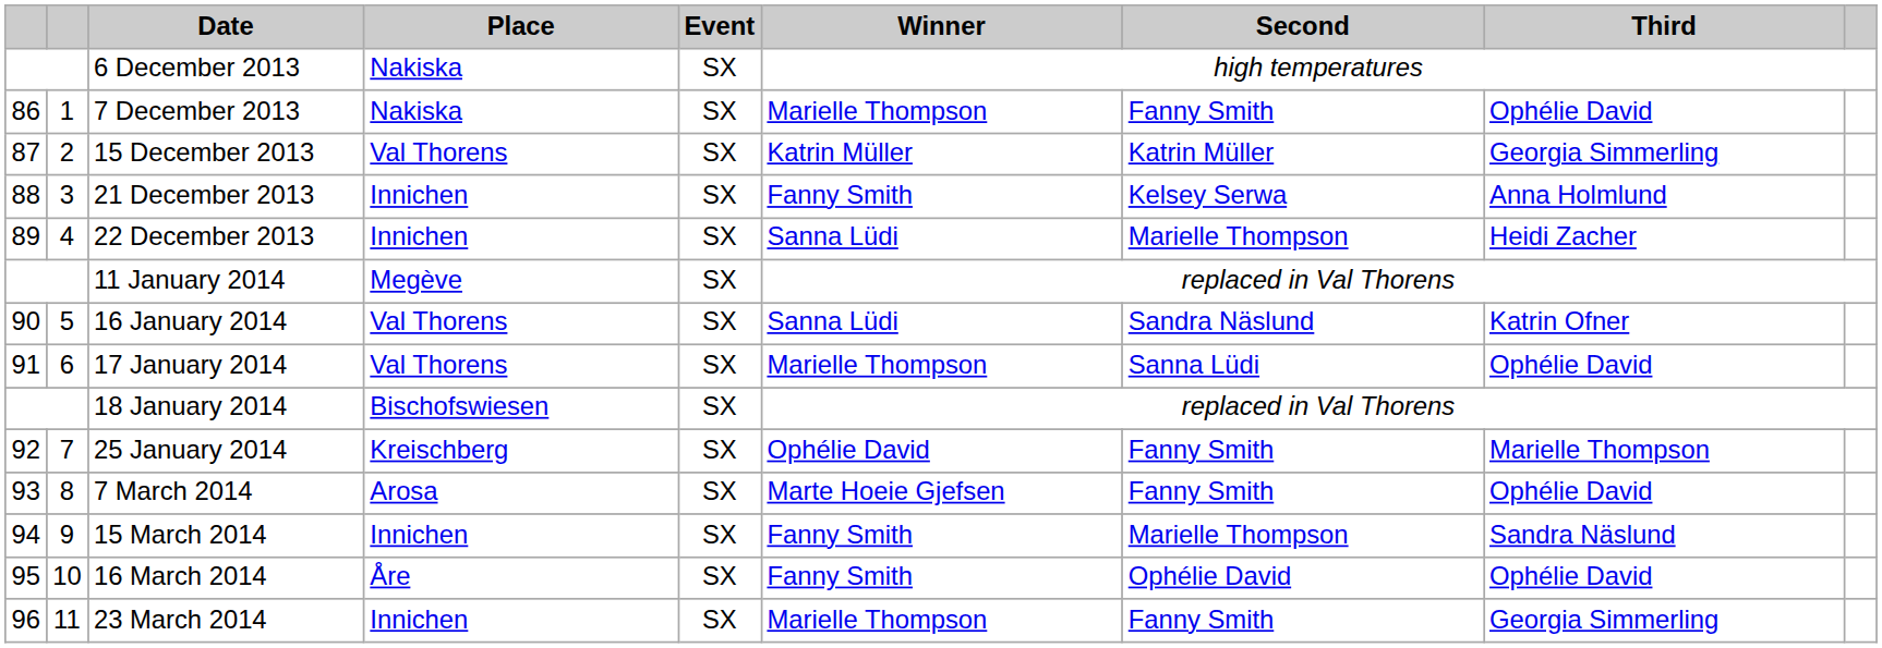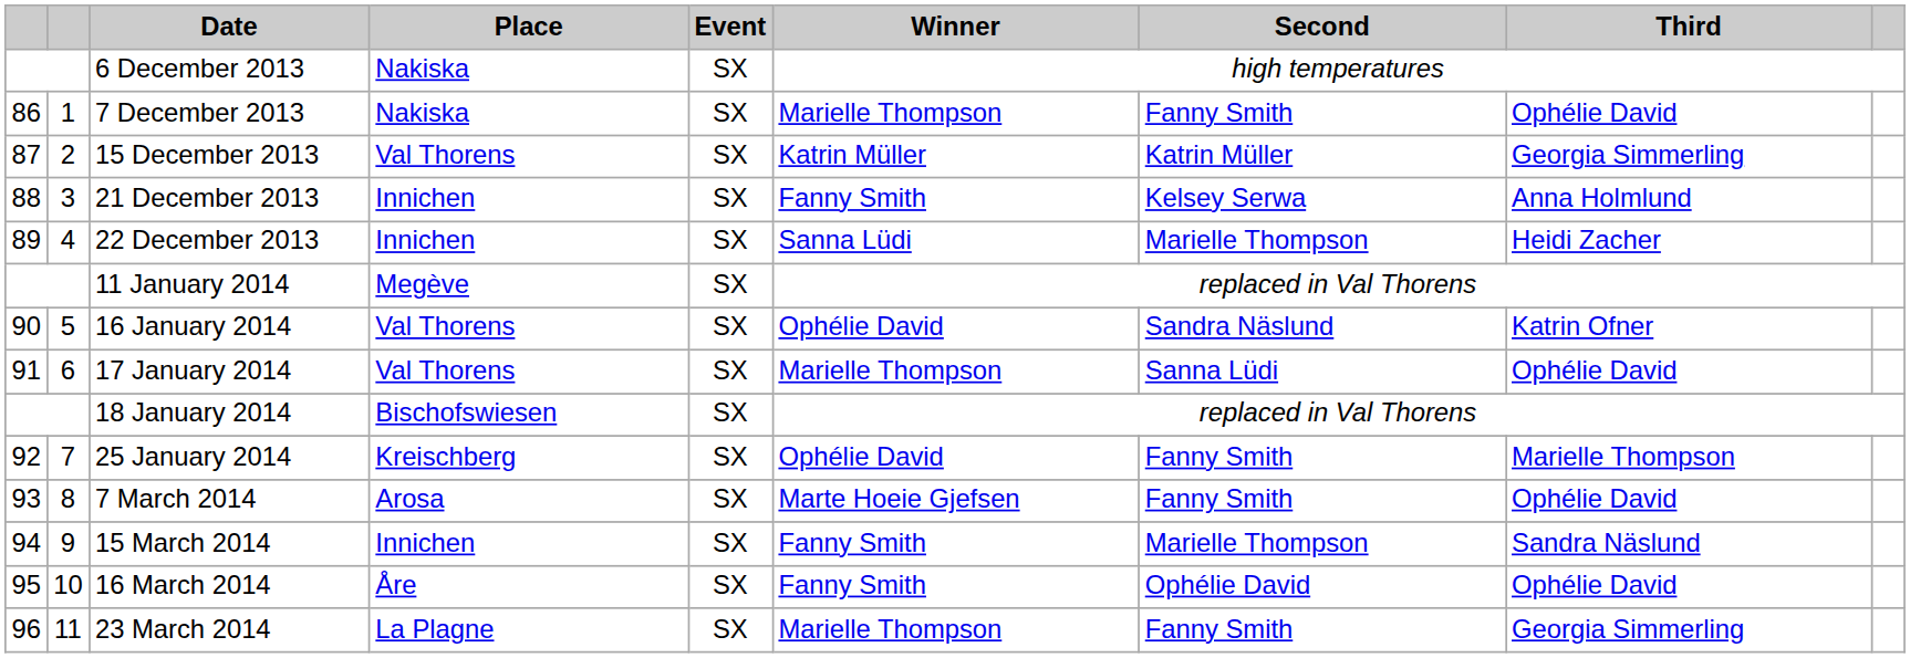16 January 2014 | Winner: Sanna Lüdi -> Ophélie David
23 March 2014 | Place: Innichen -> La Plagne
